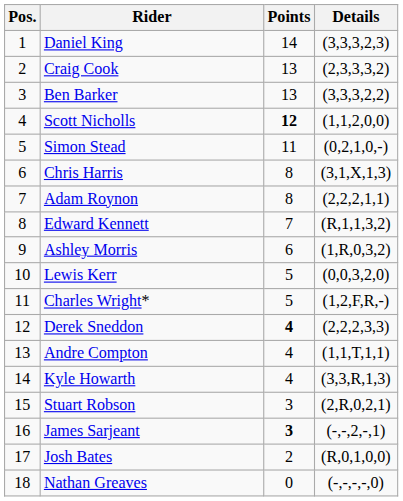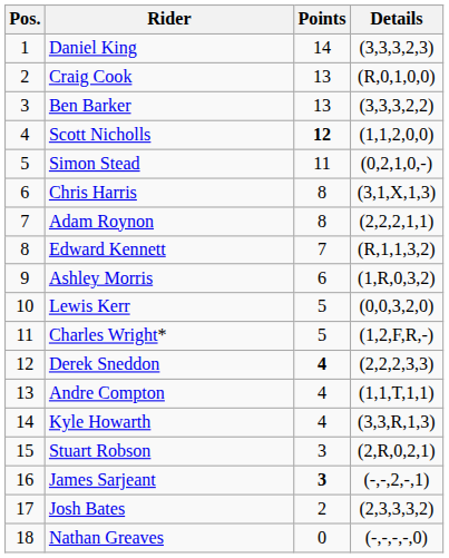Craig Cook | Details: (2,3,3,3,2) -> (R,0,1,0,0)
Josh Bates | Details: (R,0,1,0,0) -> (2,3,3,3,2)
